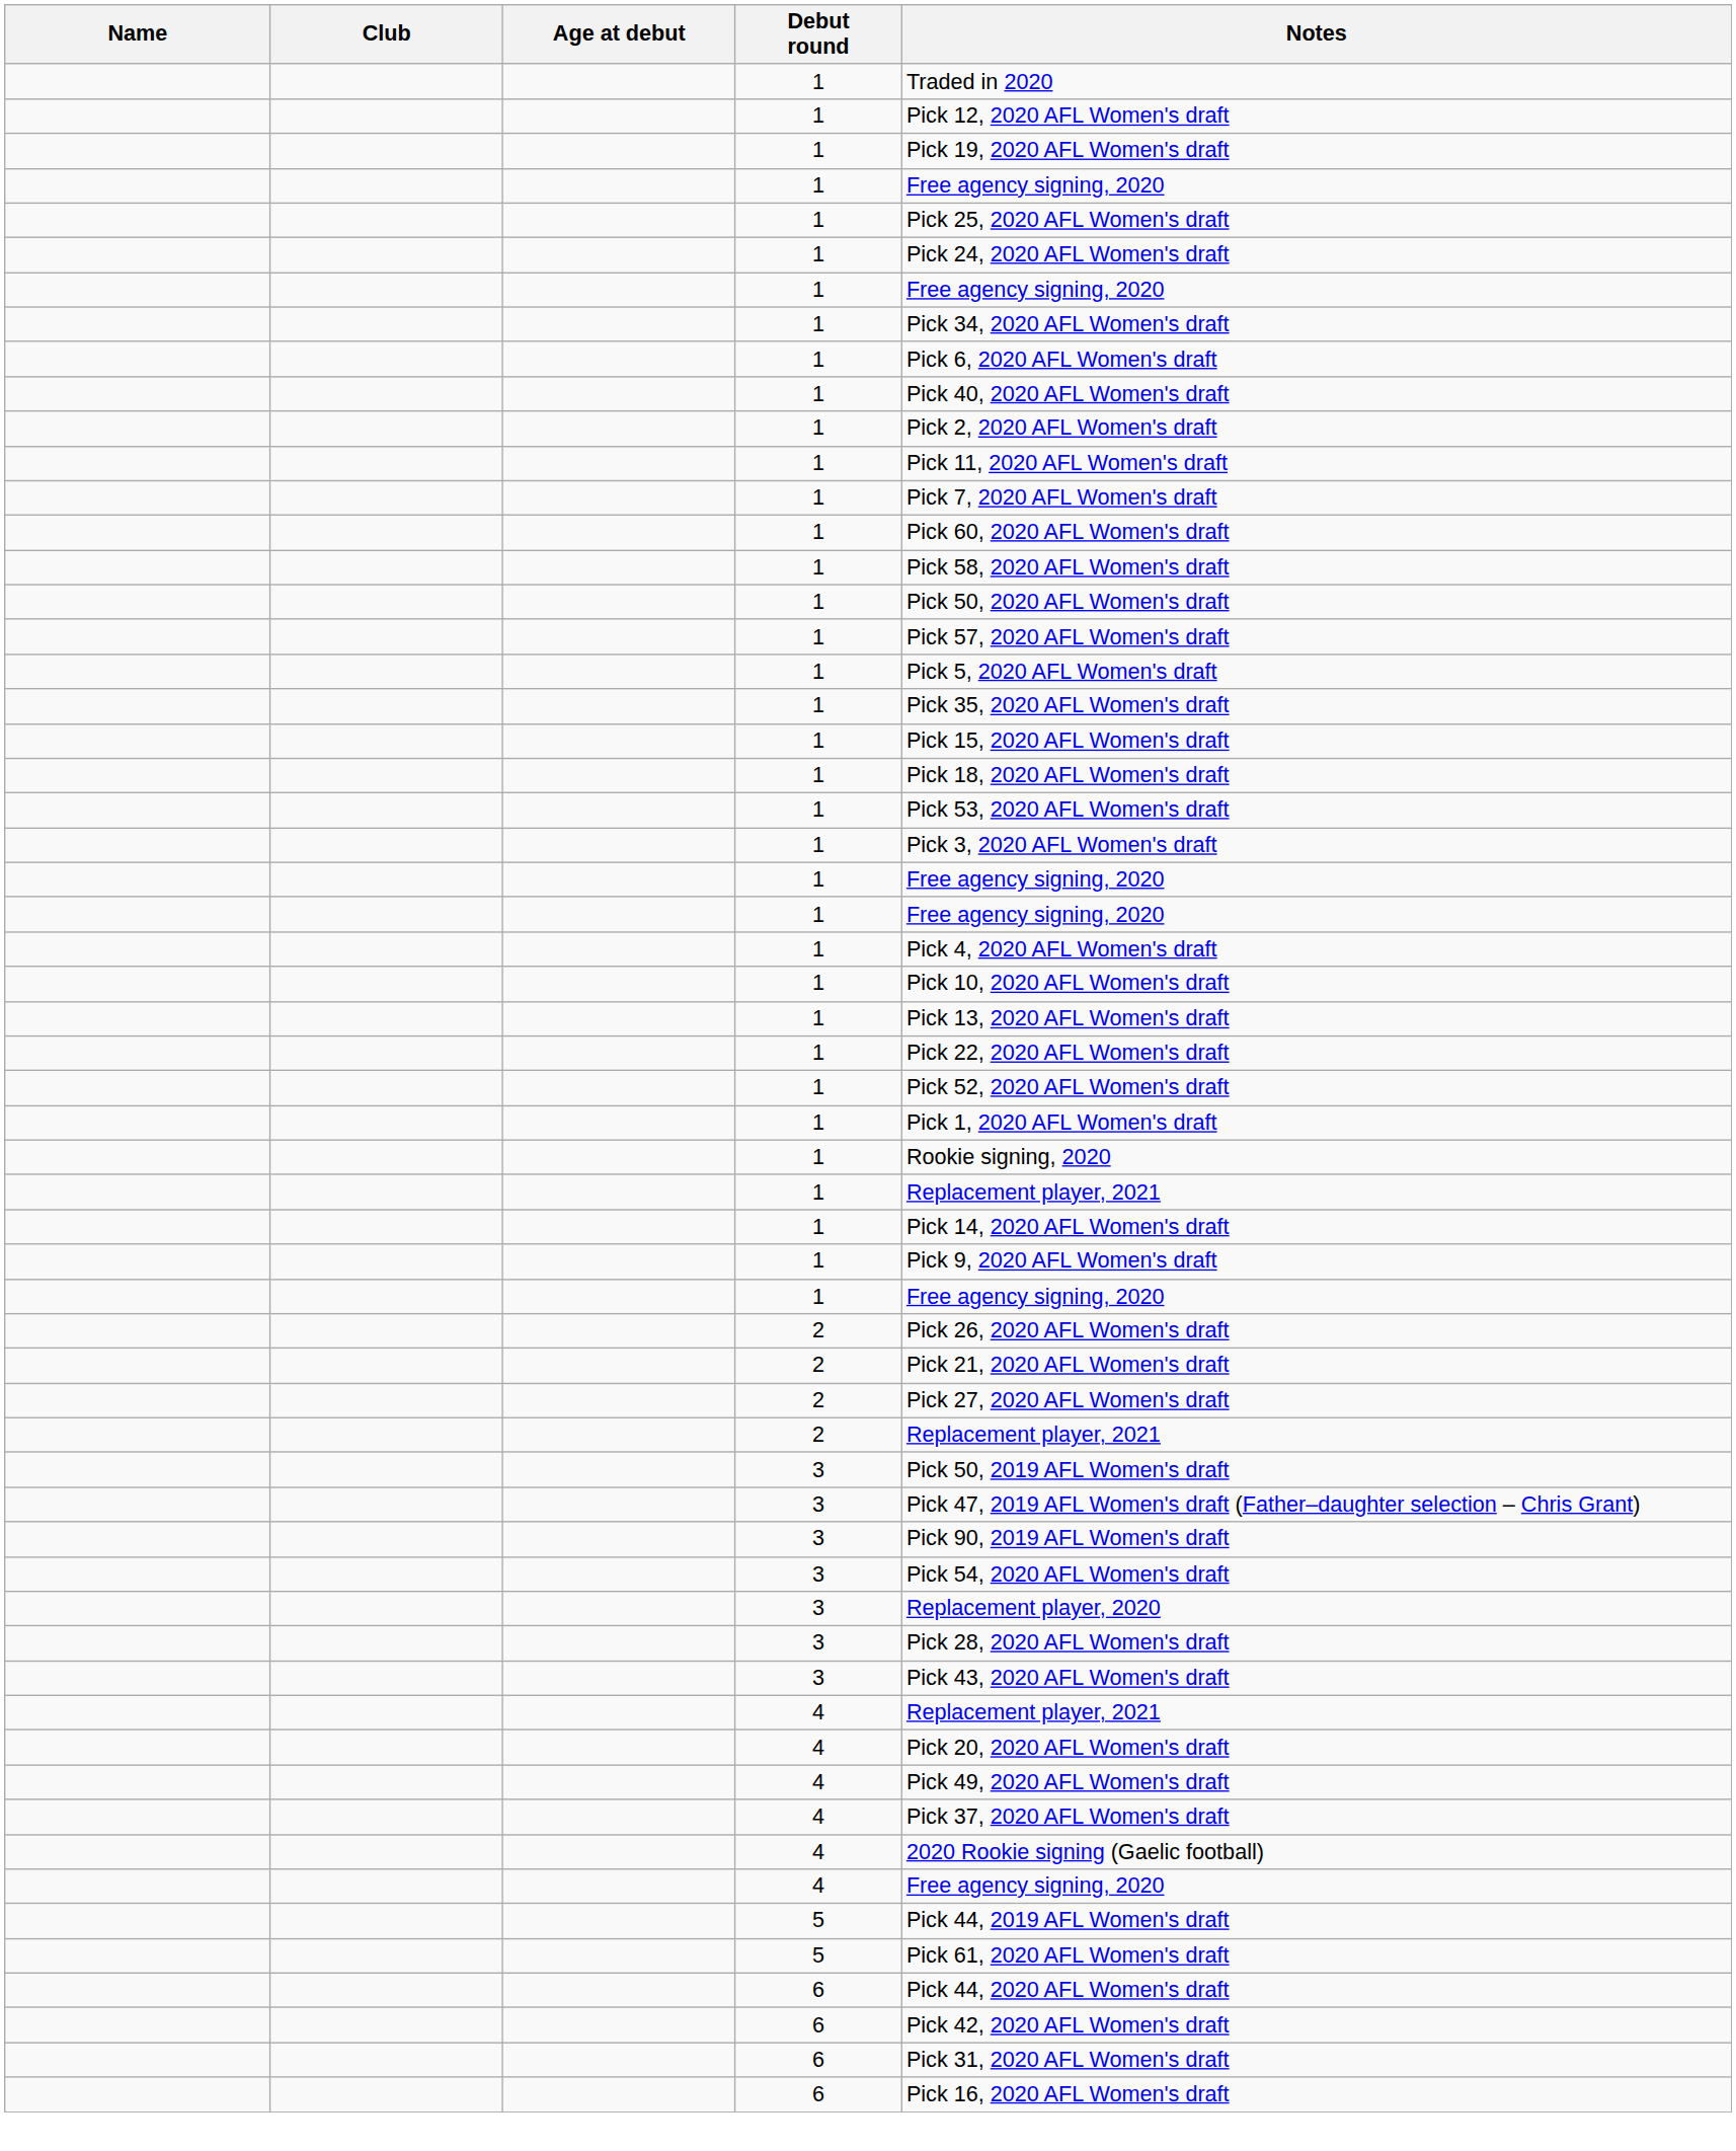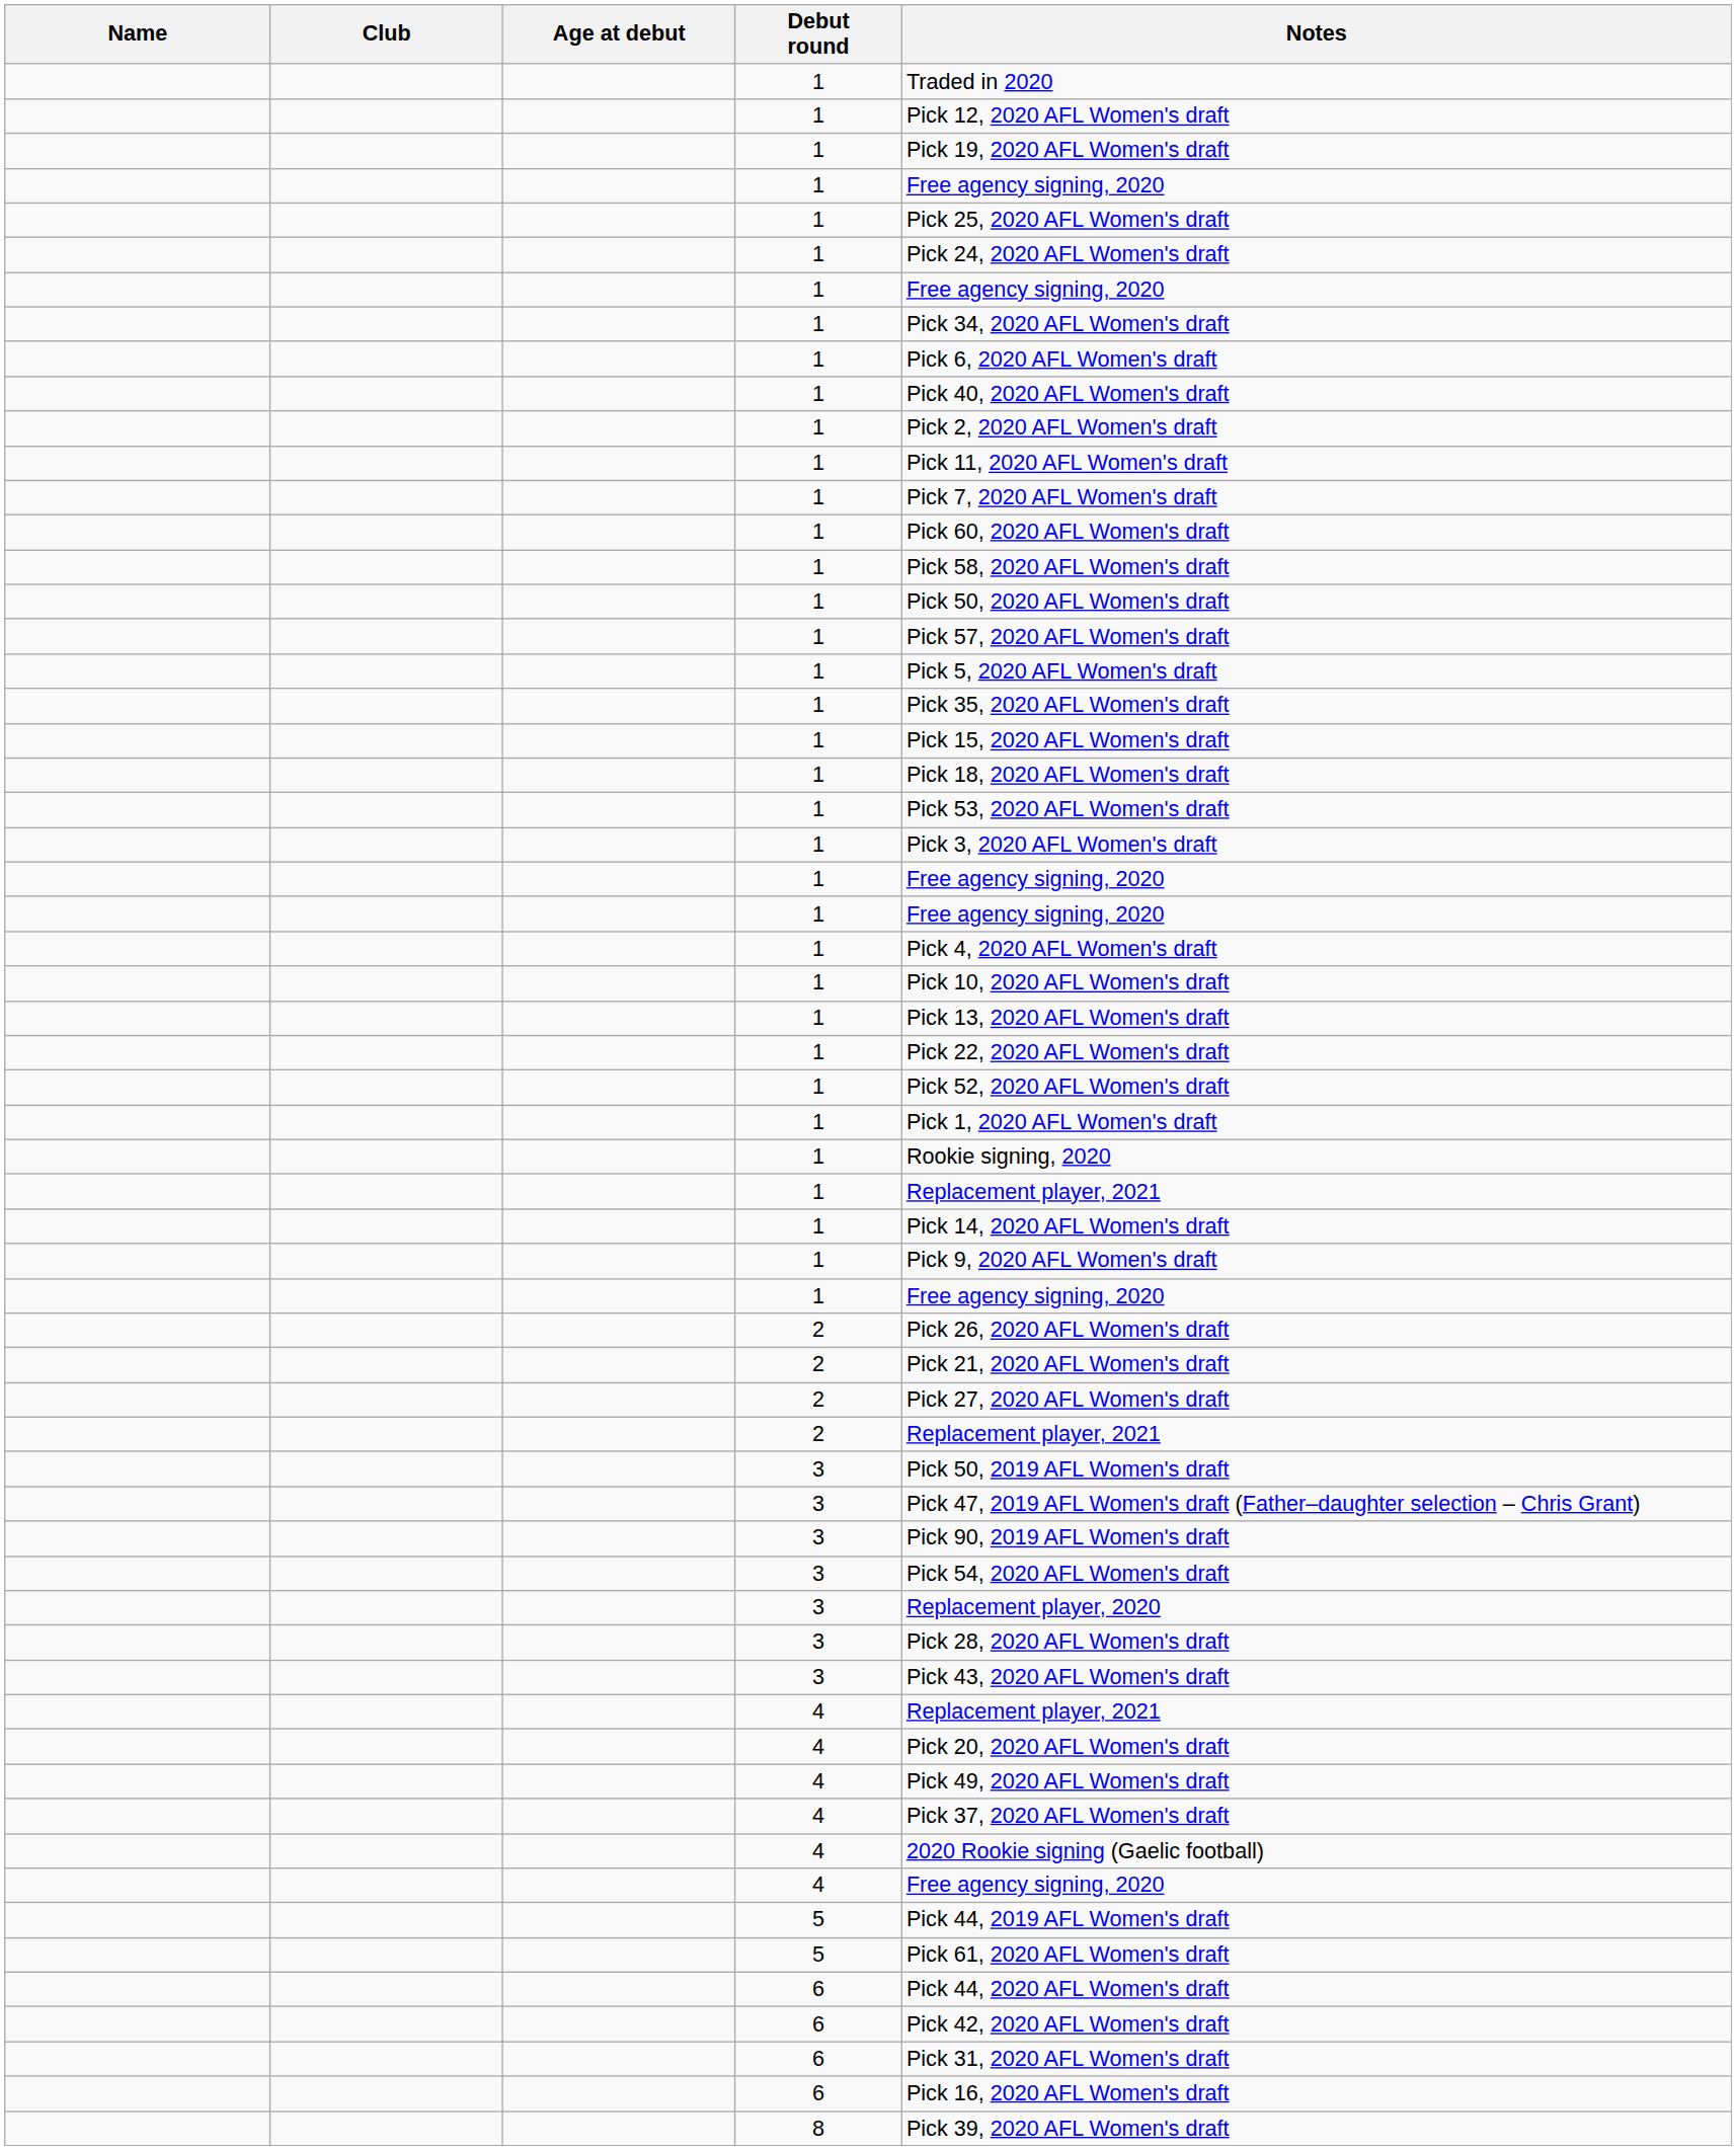+ row: 8 | Pick 39, 2020 AFL Women's draft
